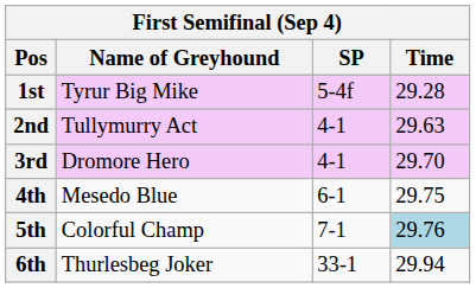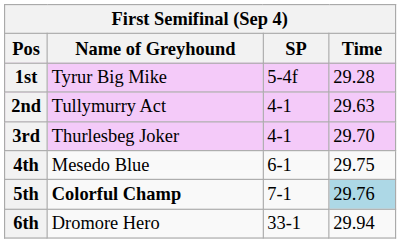3rd | Name of Greyhound: Dromore Hero -> Thurlesbeg Joker
5th | Name of Greyhound: normal -> bold
6th | Name of Greyhound: Thurlesbeg Joker -> Dromore Hero
